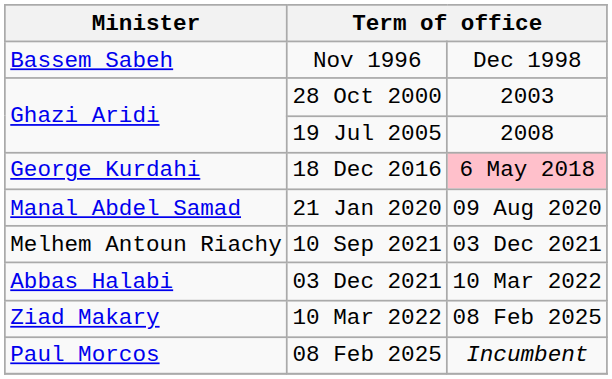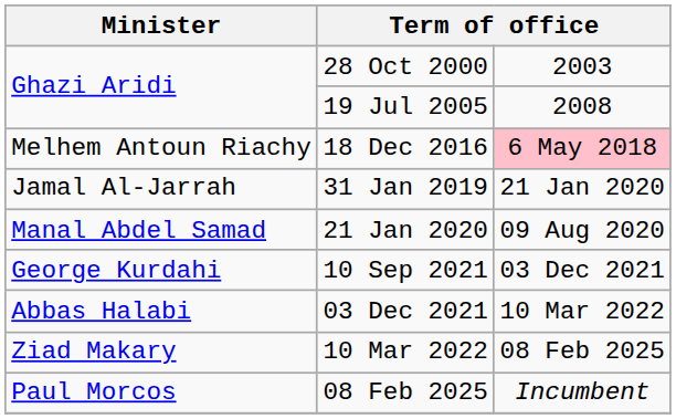- row: Bassem Sabeh | Nov 1996 | Dec 1998
18 Dec 2016 | Minister: George Kurdahi -> Melhem Antoun Riachy
+ row: Jamal Al-Jarrah | 31 Jan 2019 | 21 Jan 2020
10 Sep 2021 | Minister: Melhem Antoun Riachy -> George Kurdahi
